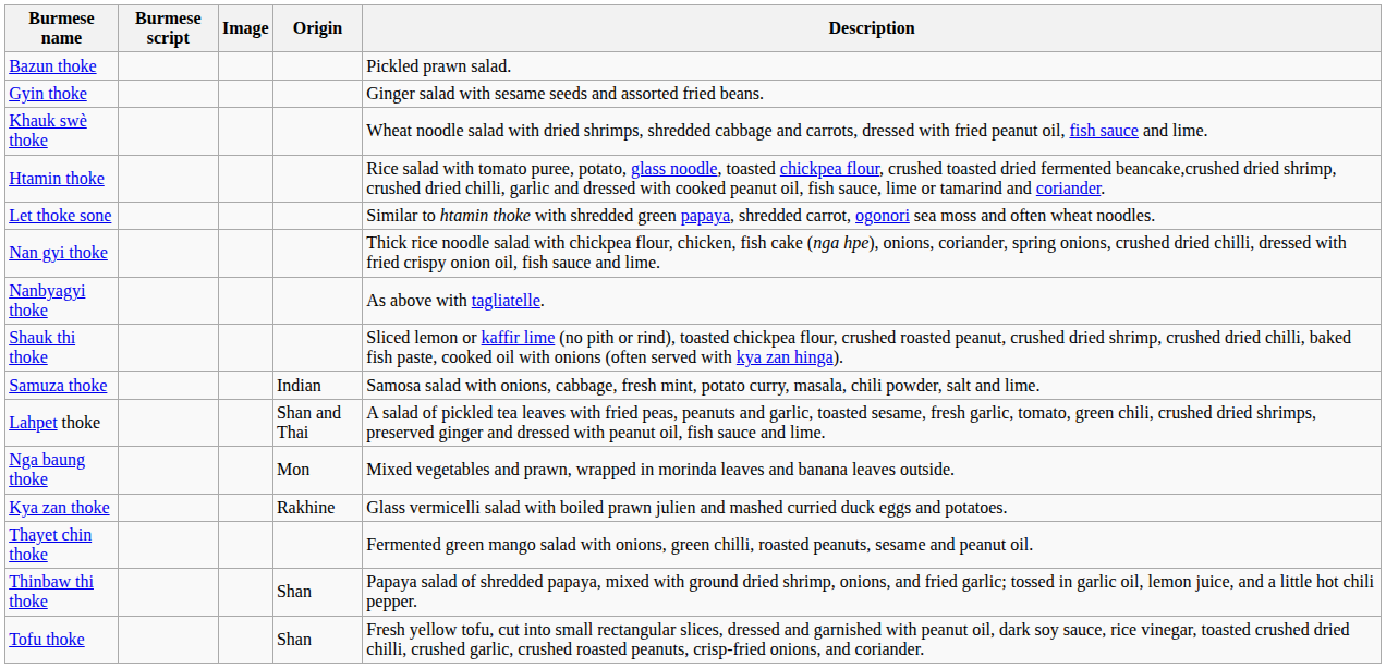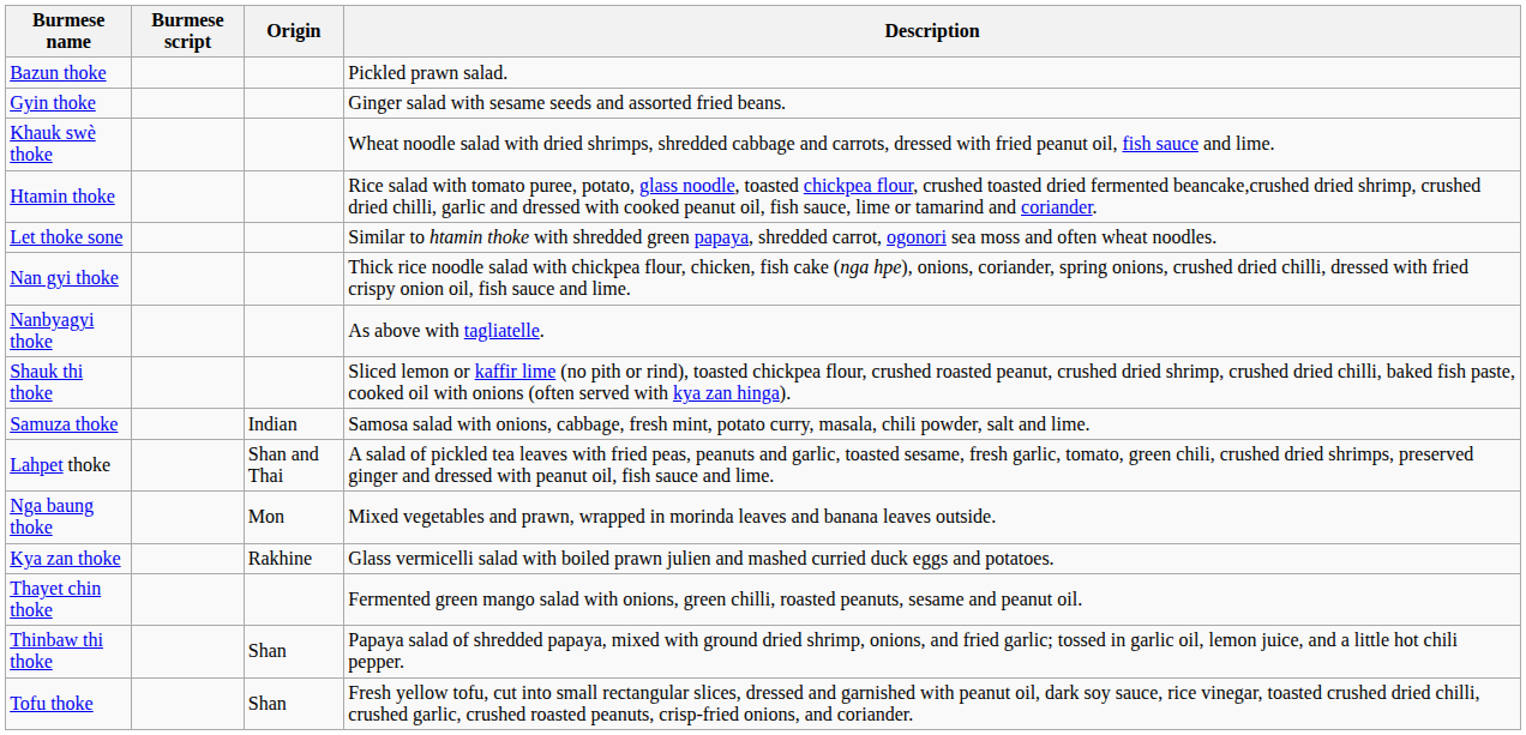- column: Image
